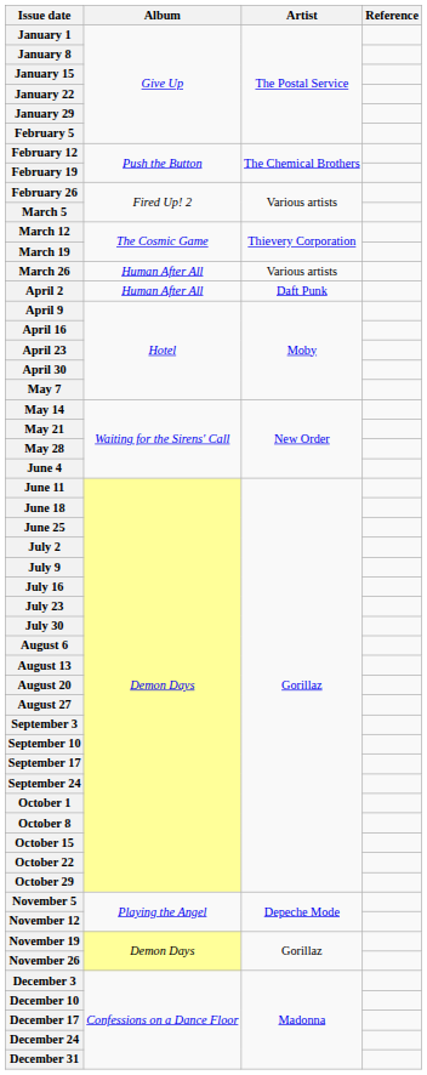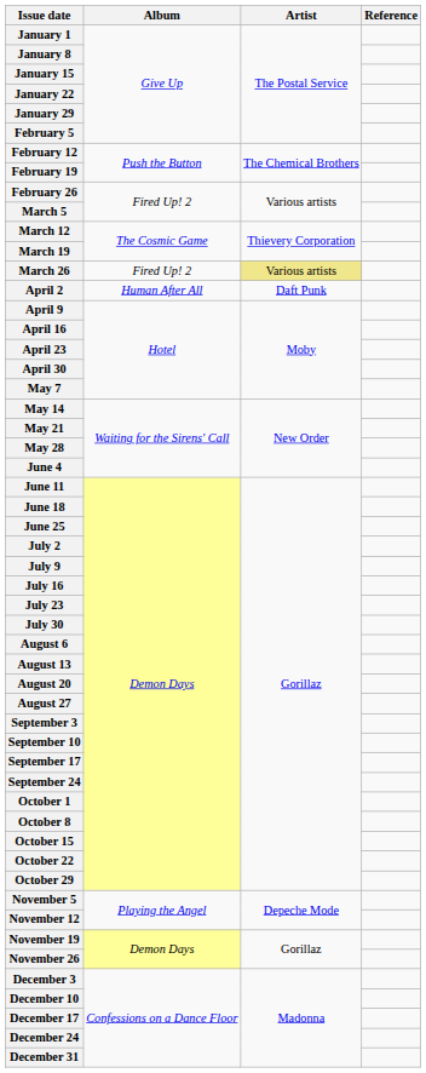March 26 | Album: Human After All -> Fired Up! 2
March 26 | Artist: no background -> khaki background
